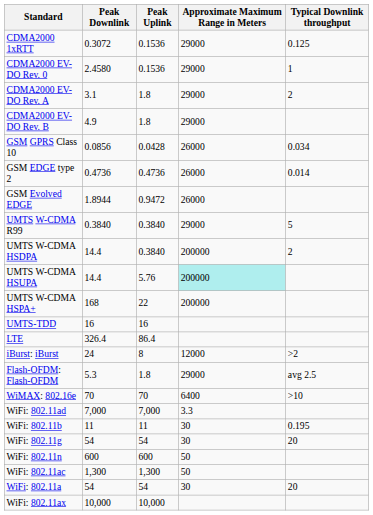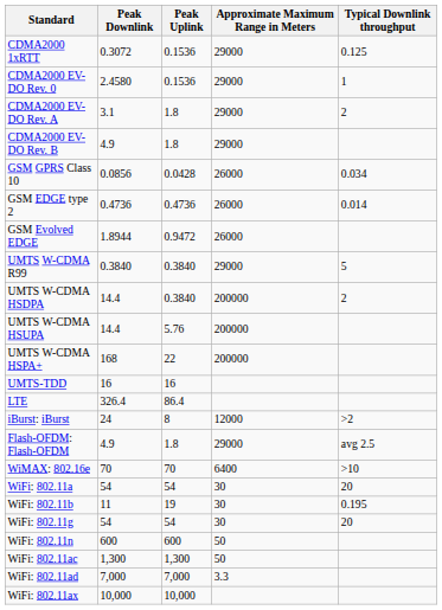UMTS W-CDMA HSUPA | Approximate Maximum Range in Meters: paleturquoise background -> no background
Flash-OFDM: Flash-OFDM | Peak Downlink: 5.3 -> 4.9
rows swapped: WiFi: 802.11a <-> WiFi: 802.11ad
WiFi: 802.11b | Peak Uplink: 11 -> 19
